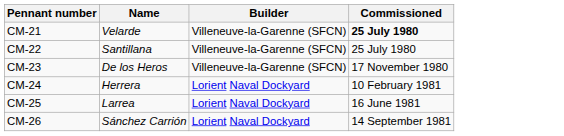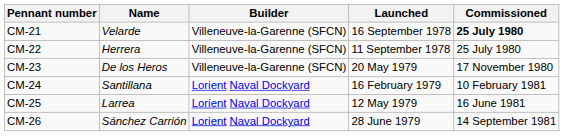+ column: Launched | 16 September 1978 | 11 September 1978 | 20 May 1979 | 16 February 1979 | 12 May 1979 | 28 June 1979
CM-22 | Name: Santillana -> Herrera
CM-24 | Name: Herrera -> Santillana
